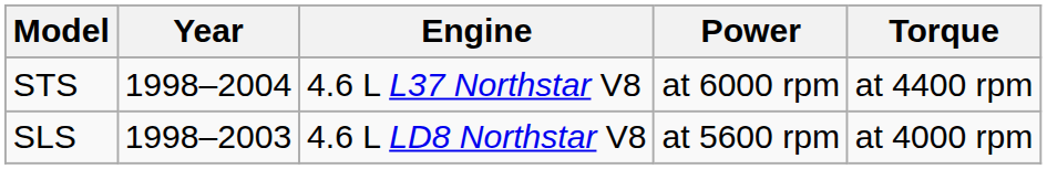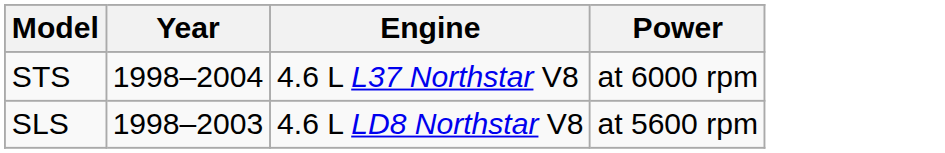- column: Torque | at 4400 rpm | at 4000 rpm
